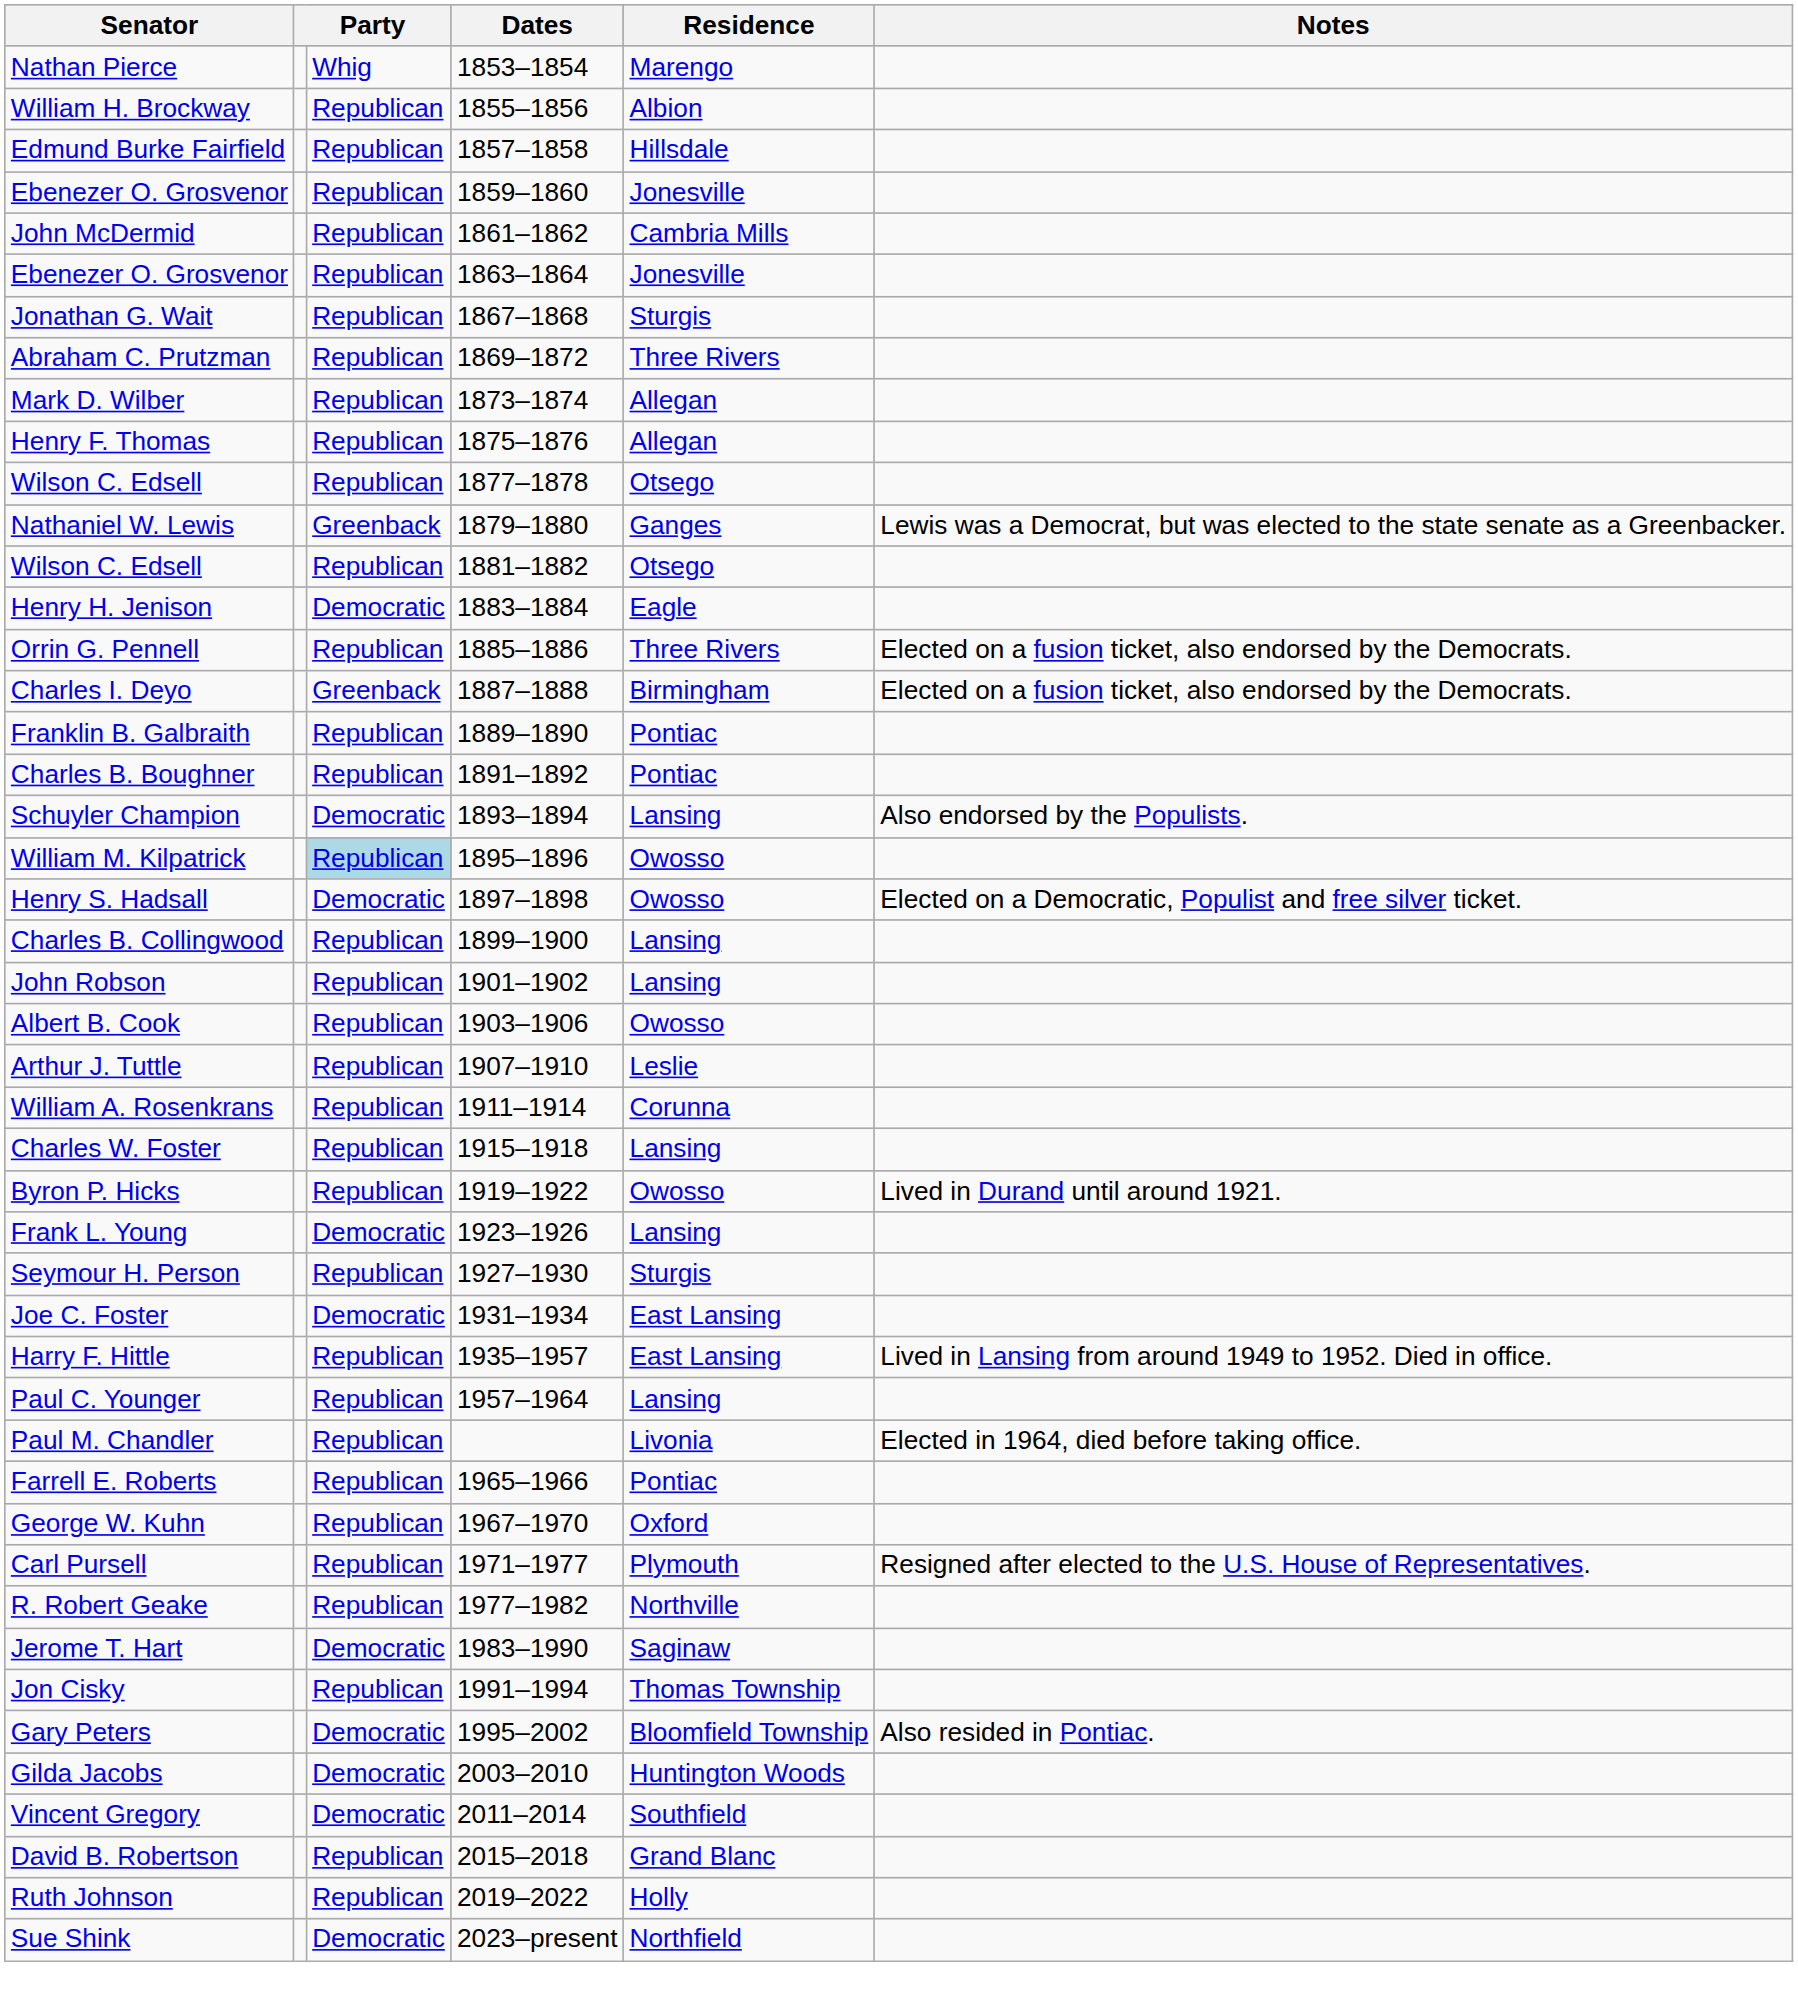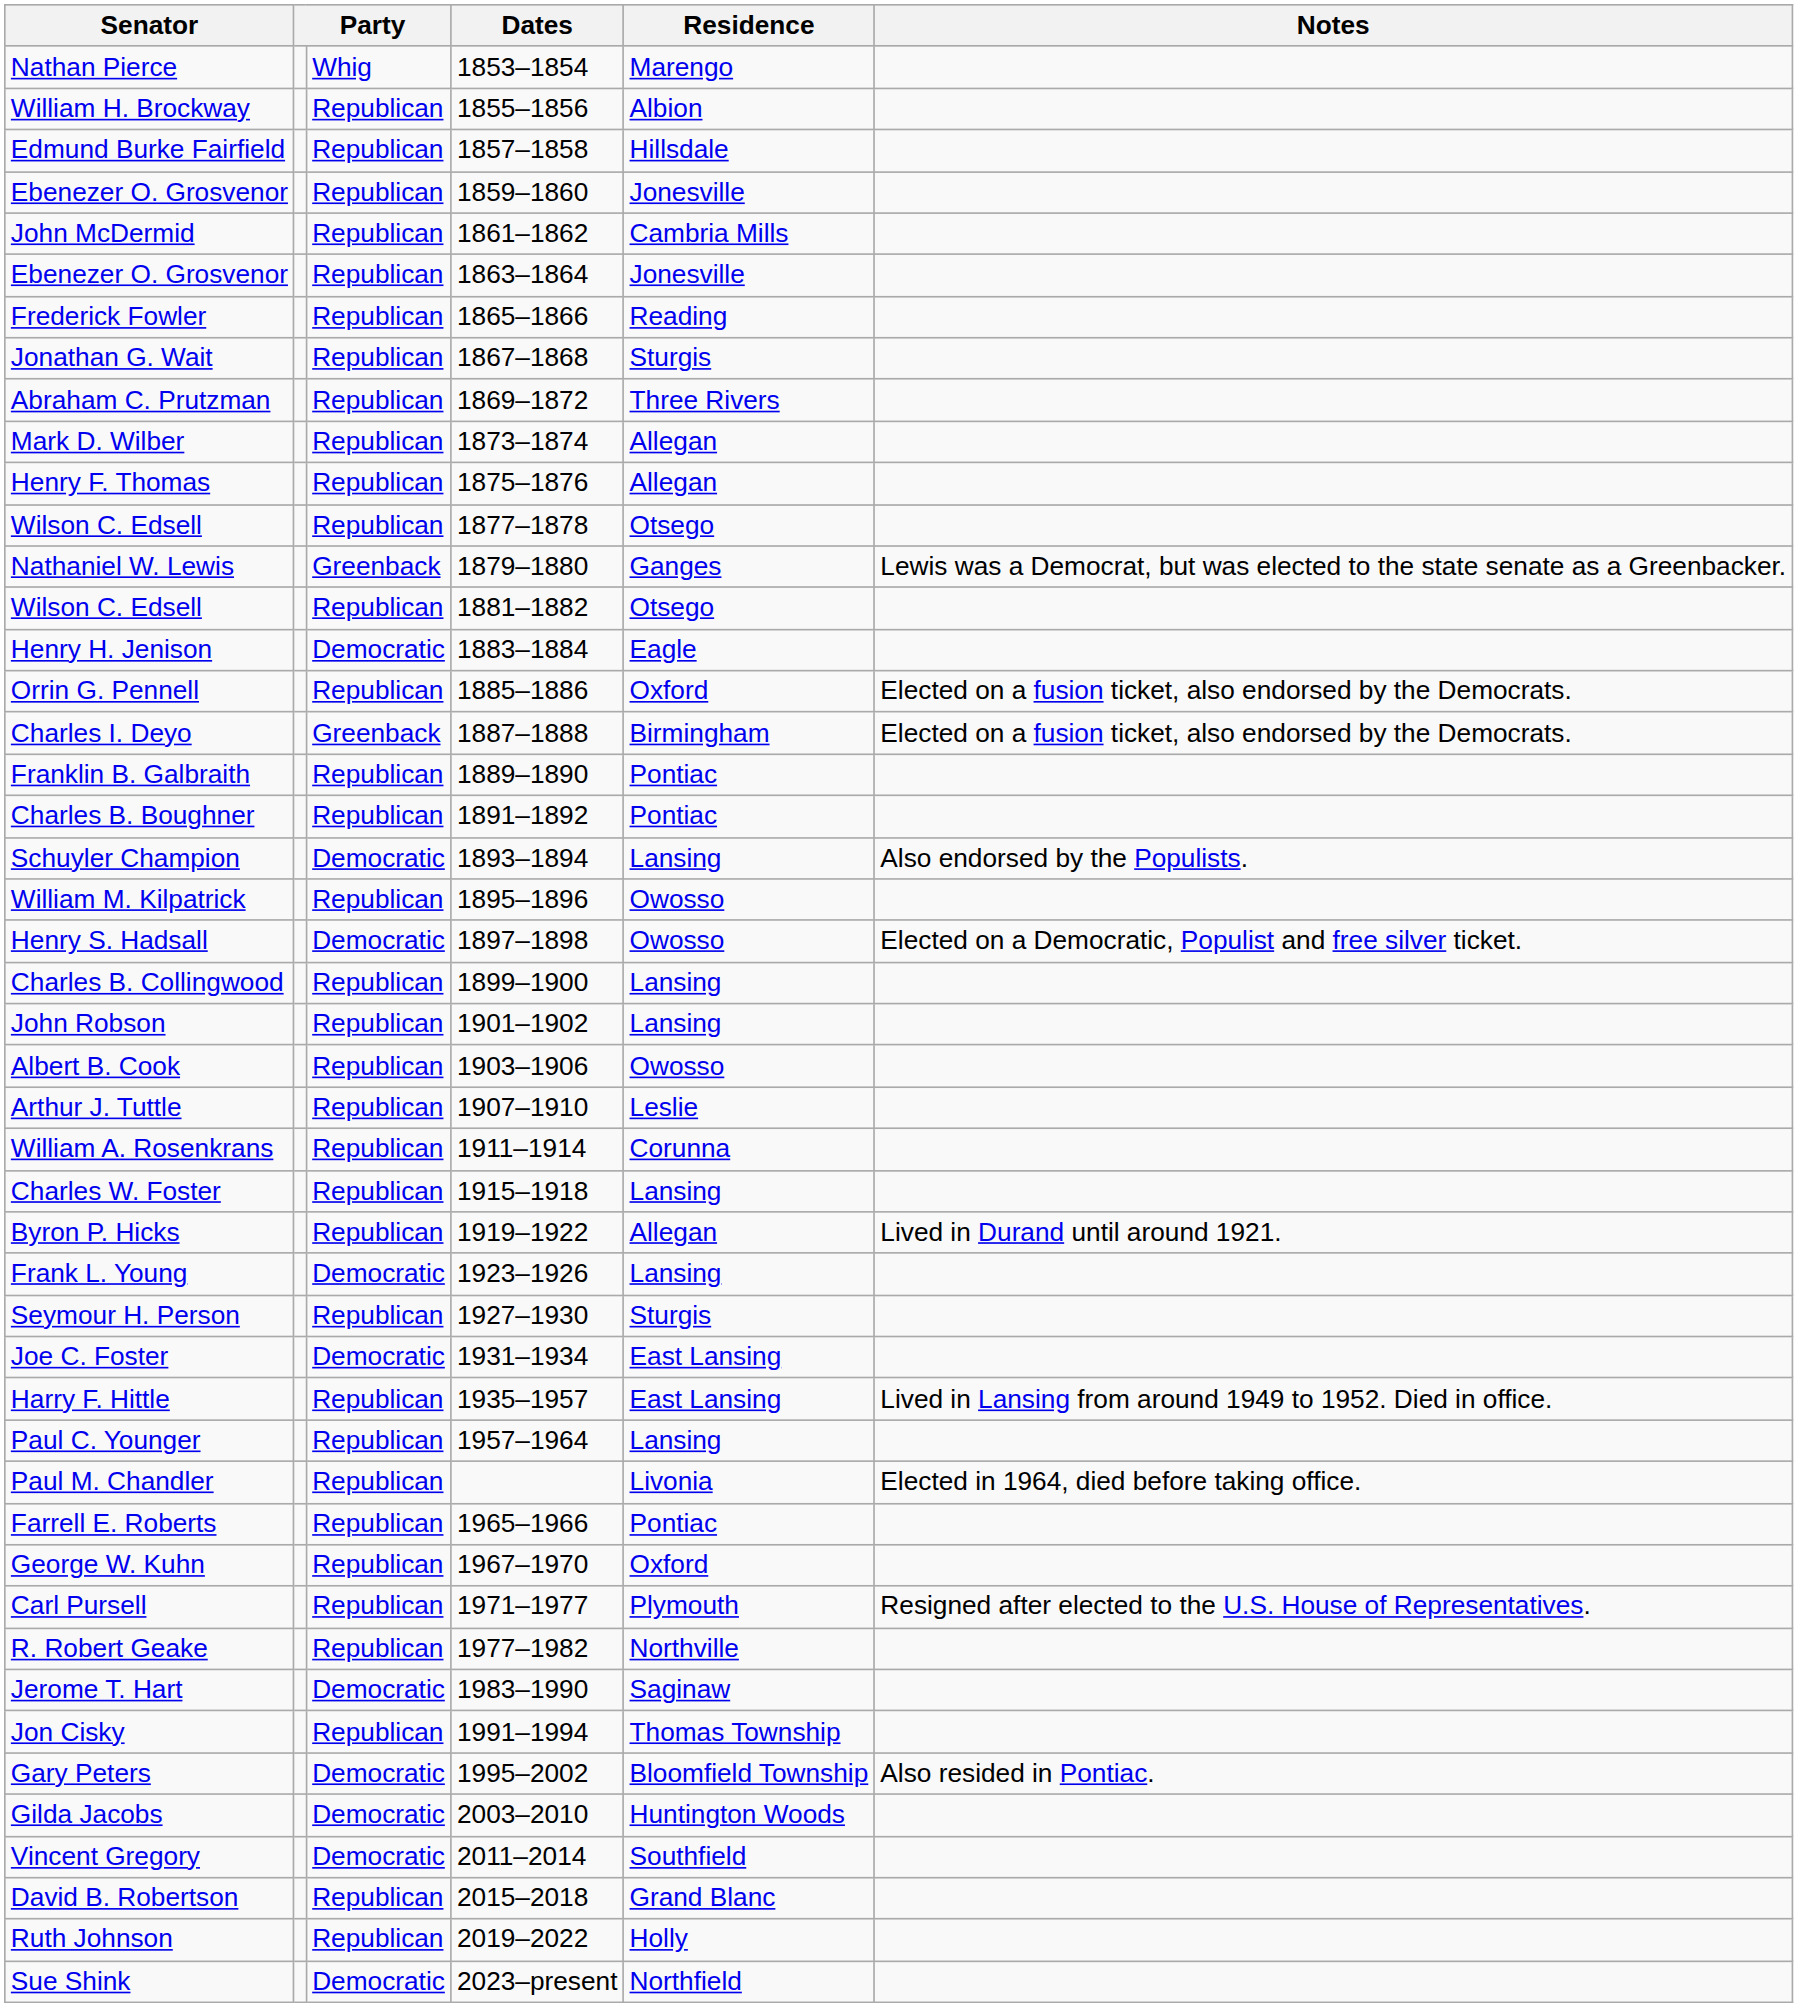+ row: Frederick Fowler | Republican | 1865–1866 | Reading
Orrin G. Pennell | Residence: Three Rivers -> Oxford
William M. Kilpatrick | column 3: lightblue background -> no background
Byron P. Hicks | Residence: Owosso -> Allegan
